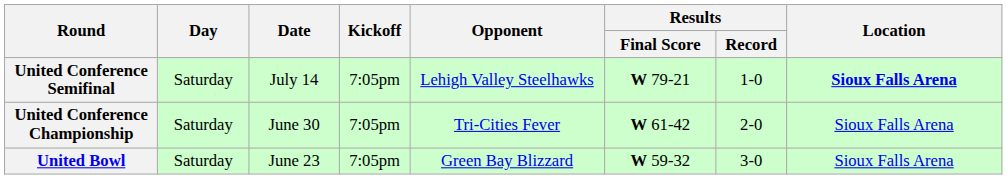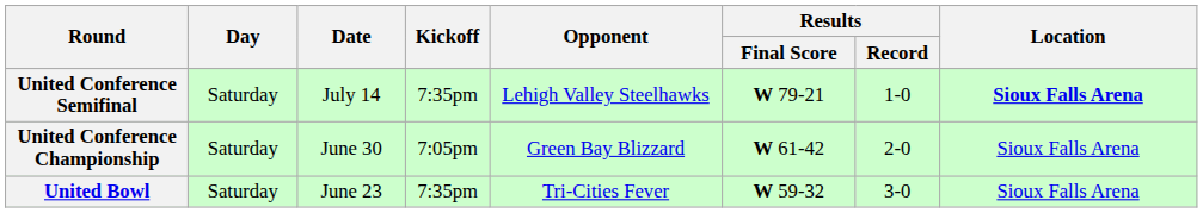United Conference Semifinal | Kickoff: 7:05pm -> 7:35pm
United Conference Championship | Opponent: Tri-Cities Fever -> Green Bay Blizzard
United Bowl | Kickoff: 7:05pm -> 7:35pm
United Bowl | Opponent: Green Bay Blizzard -> Tri-Cities Fever
